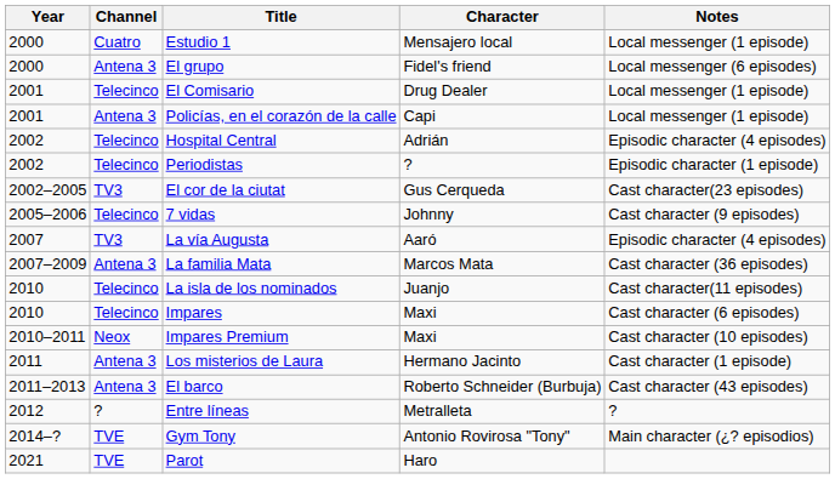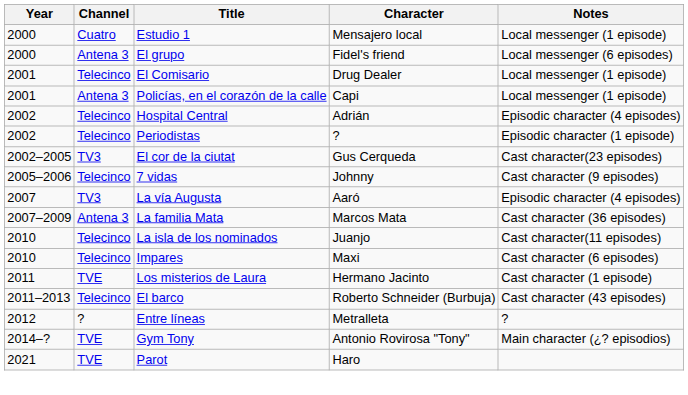- row: 2010–2011 | Neox | Impares Premium | Maxi | Cast character (10 episodes)
Los misterios de Laura | Channel: Antena 3 -> TVE
El barco | Channel: Antena 3 -> Telecinco
